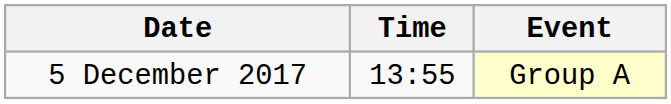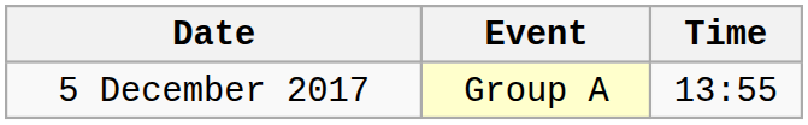columns swapped: Time <-> Event
